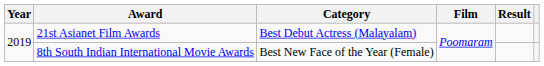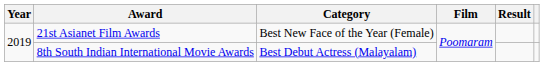21st Asianet Film Awards | Category: Best Debut Actress (Malayalam) -> Best New Face of the Year (Female)
8th South Indian International Movie Awards | Category: Best New Face of the Year (Female) -> Best Debut Actress (Malayalam)
